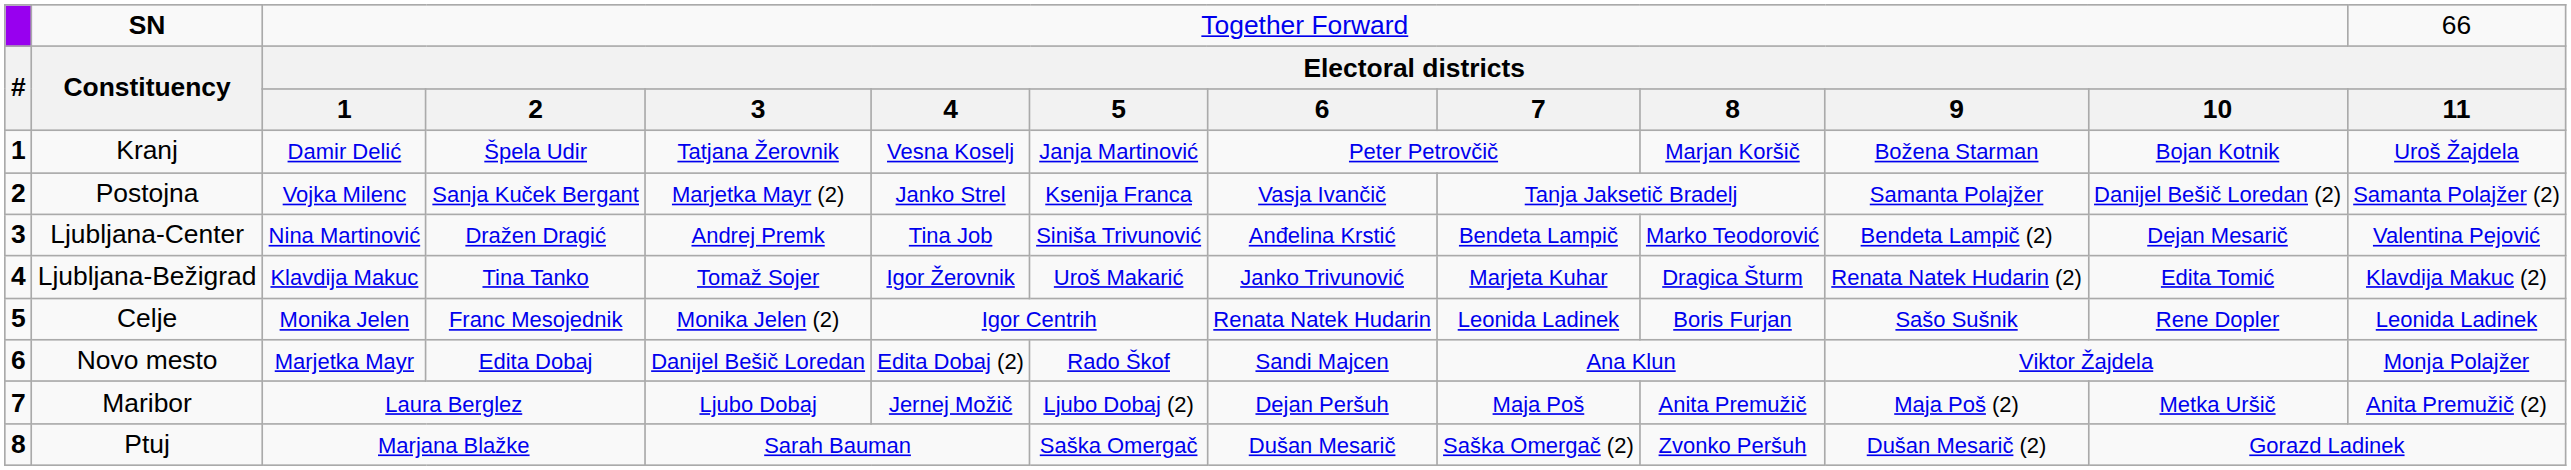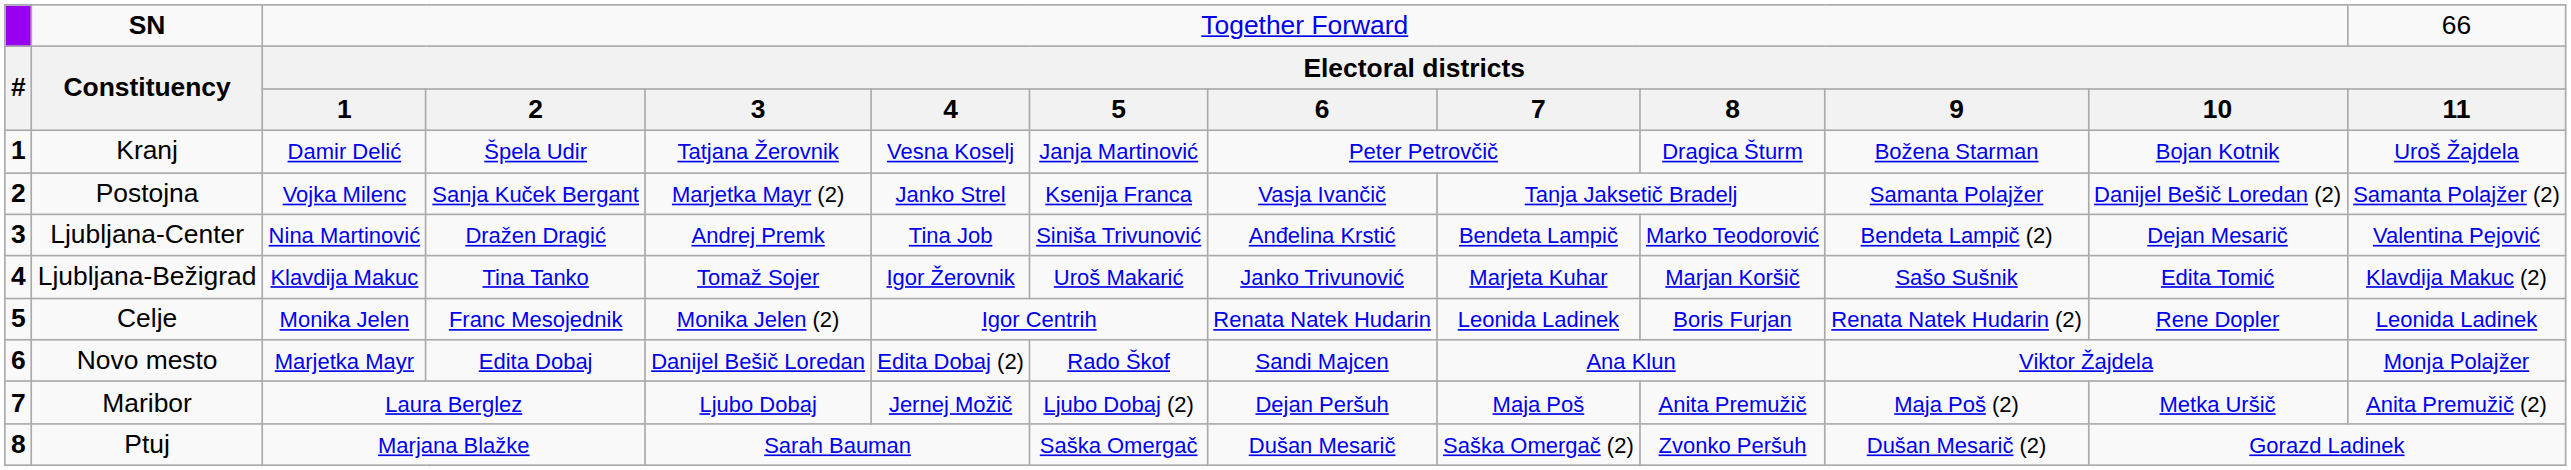Kranj | column 10: Marjan Koršič -> Dragica Šturm
Ljubljana-Bežigrad | column 10: Dragica Šturm -> Marjan Koršič
Ljubljana-Bežigrad | column 11: Renata Natek Hudarin (2) -> Sašo Sušnik
Celje | column 11: Sašo Sušnik -> Renata Natek Hudarin (2)
